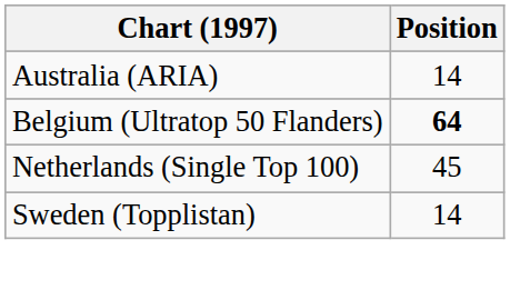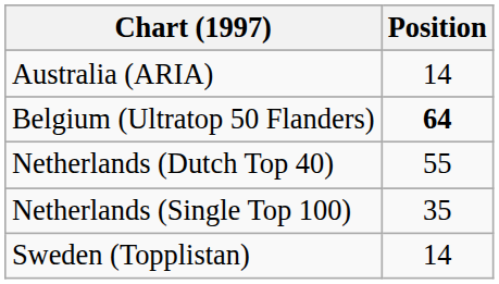+ row: Netherlands (Dutch Top 40) | 55
Netherlands (Single Top 100) | Position: 45 -> 35
